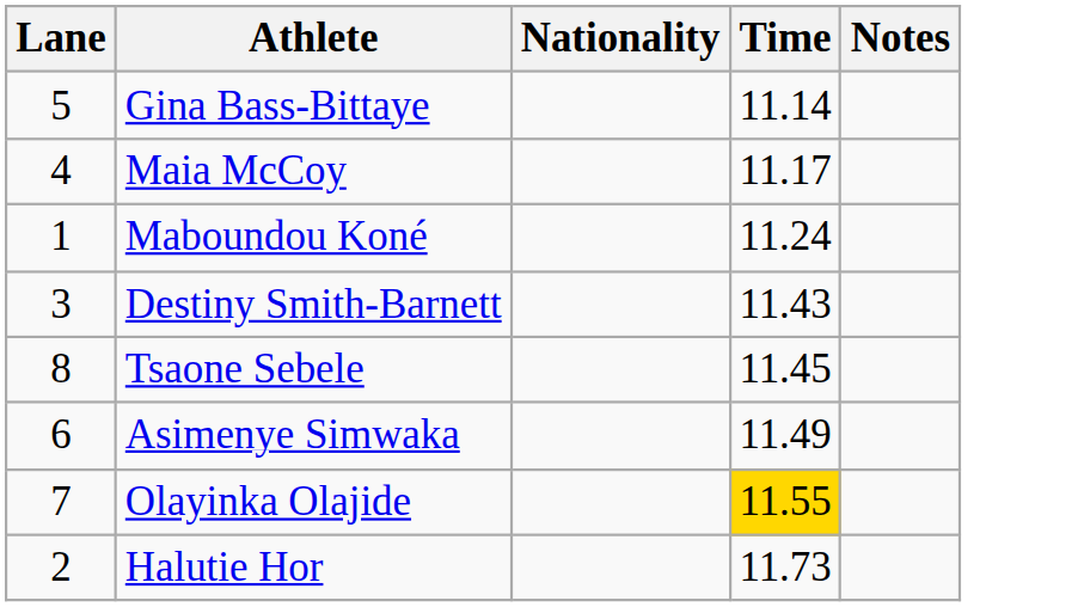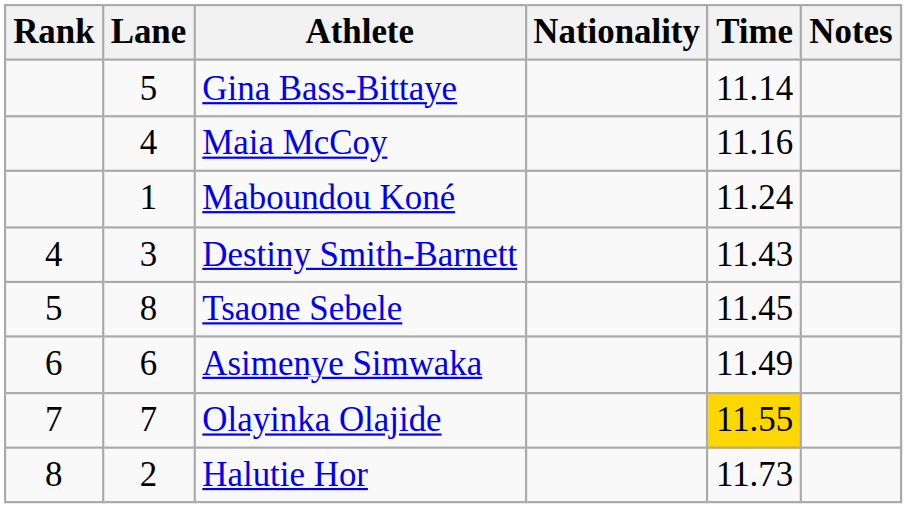+ column: Rank | 4 | 5 | 6 | 7 | 8
Maia McCoy | Time: 11.17 -> 11.16
